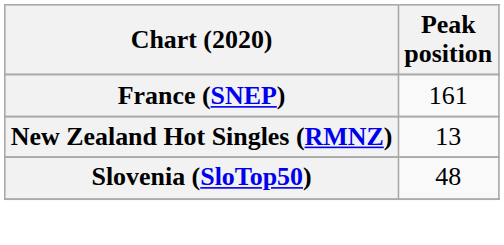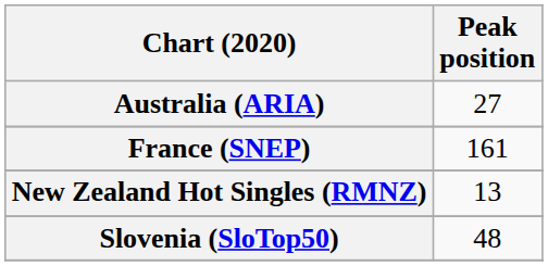+ row: Australia (ARIA) | 27
